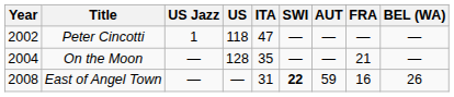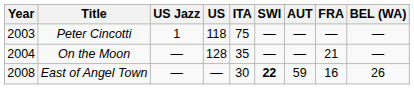Peter Cincotti | Year: 2002 -> 2003
Peter Cincotti | ITA: 47 -> 75
East of Angel Town | ITA: 31 -> 30
